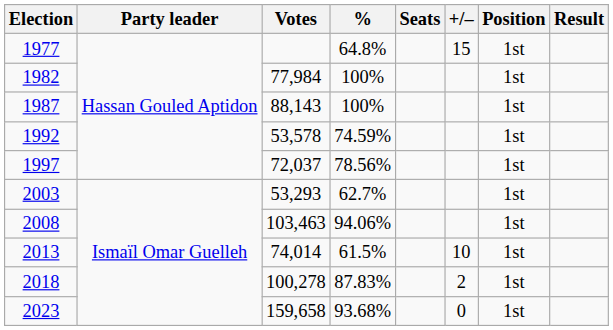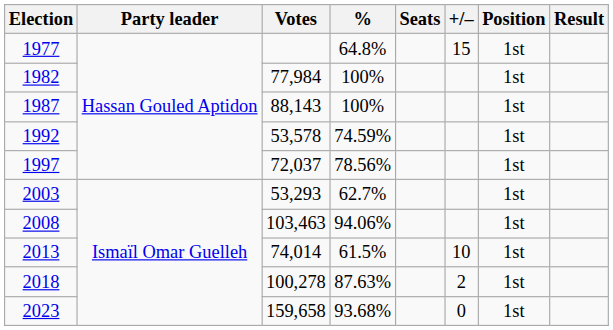2018 | %: 87.83% -> 87.63%
